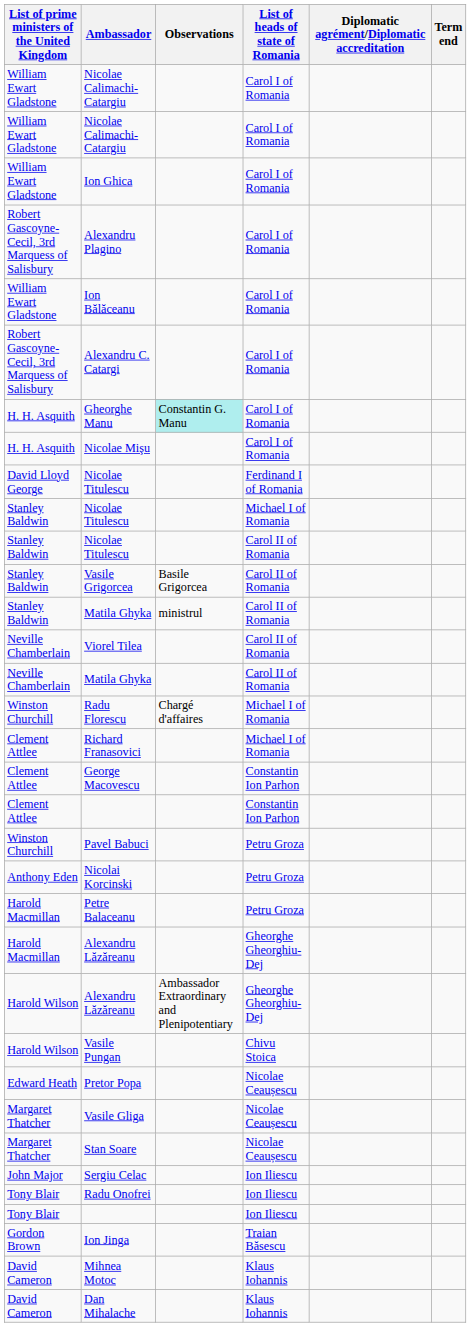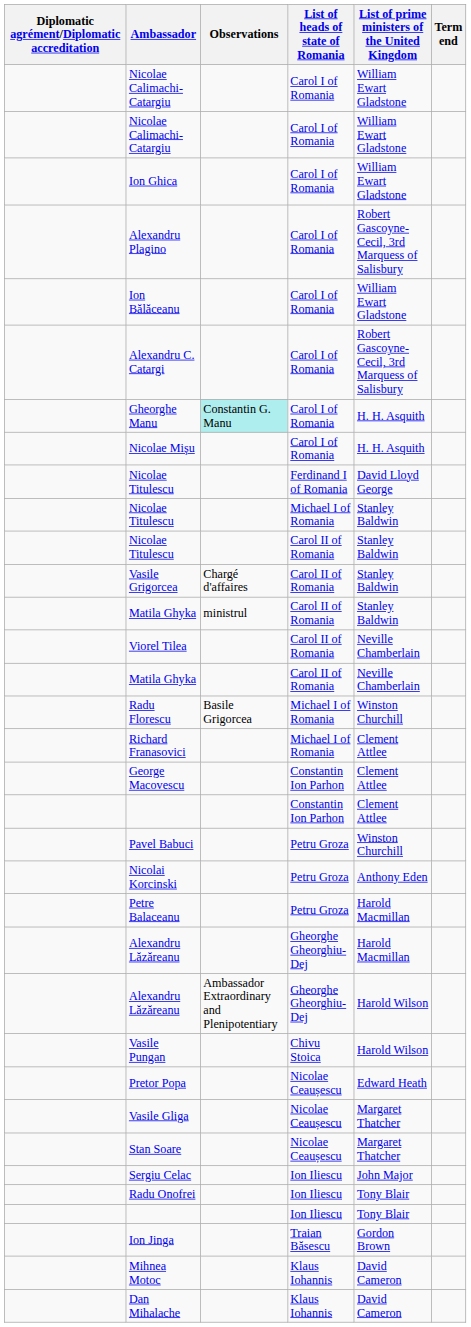columns swapped: Diplomatic agrément/Diplomatic accreditation <-> List of prime ministers of the United Kingdom
Vasile Grigorcea | Observations: Basile Grigorcea -> Chargé d'affaires
Radu Florescu | Observations: Chargé d'affaires -> Basile Grigorcea
